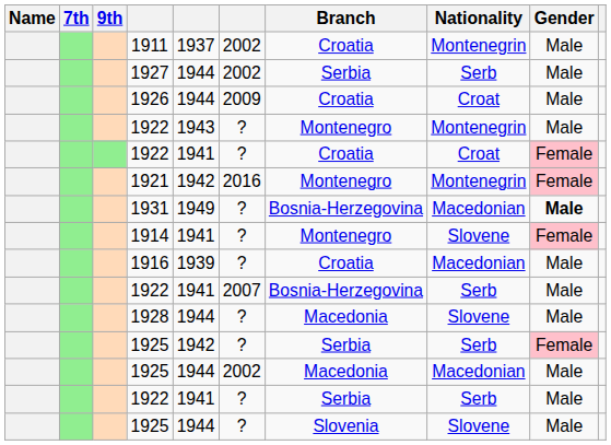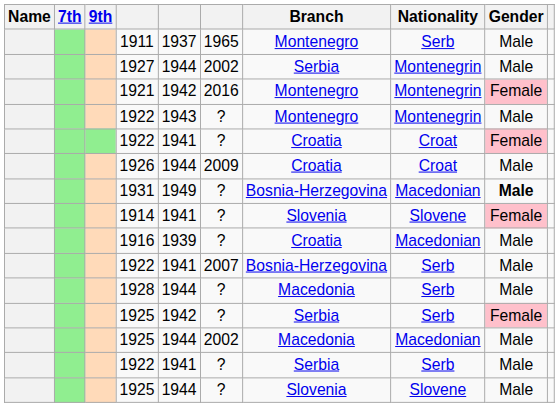1911 | column 6: 2002 -> 1965
1911 | Branch: Croatia -> Montenegro
1911 | Nationality: Montenegrin -> Serb
1927 | Nationality: Serb -> Montenegrin
rows swapped: 1926 <-> 1921
1914 | Branch: Montenegro -> Slovenia
1928 | Nationality: Slovene -> Serb
